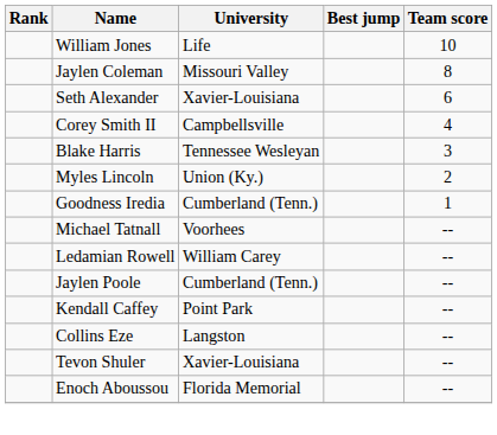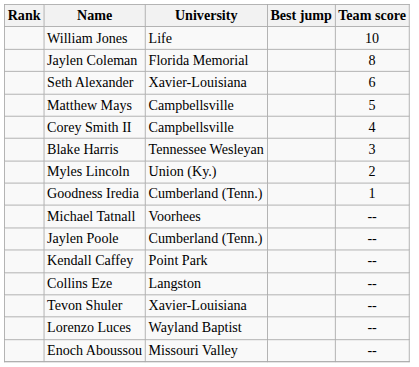Jaylen Coleman | University: Missouri Valley -> Florida Memorial
+ row: Matthew Mays | Campbellsville | 5
- row: Ledamian Rowell | William Carey | --
+ row: Lorenzo Luces | Wayland Baptist | --
Enoch Aboussou | University: Florida Memorial -> Missouri Valley
